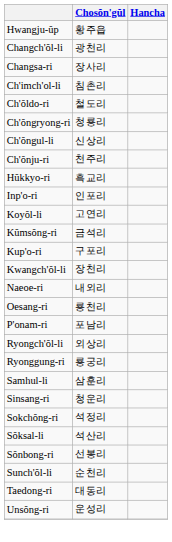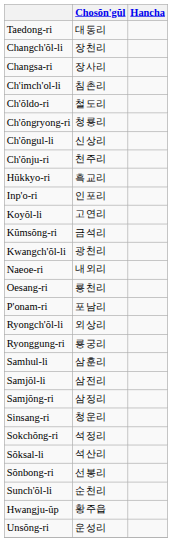rows swapped: Hwangju-ŭp <-> Taedong-ri
Changch'ŏl-li | Chosŏn'gŭl: 광천리 -> 장천리
- row: Kup'o-ri | 구포리
Kwangch'ŏl-li | Chosŏn'gŭl: 장천리 -> 광천리
+ row: Samjŏl-li | 삼전리
+ row: Samjŏng-ri | 삼정리
